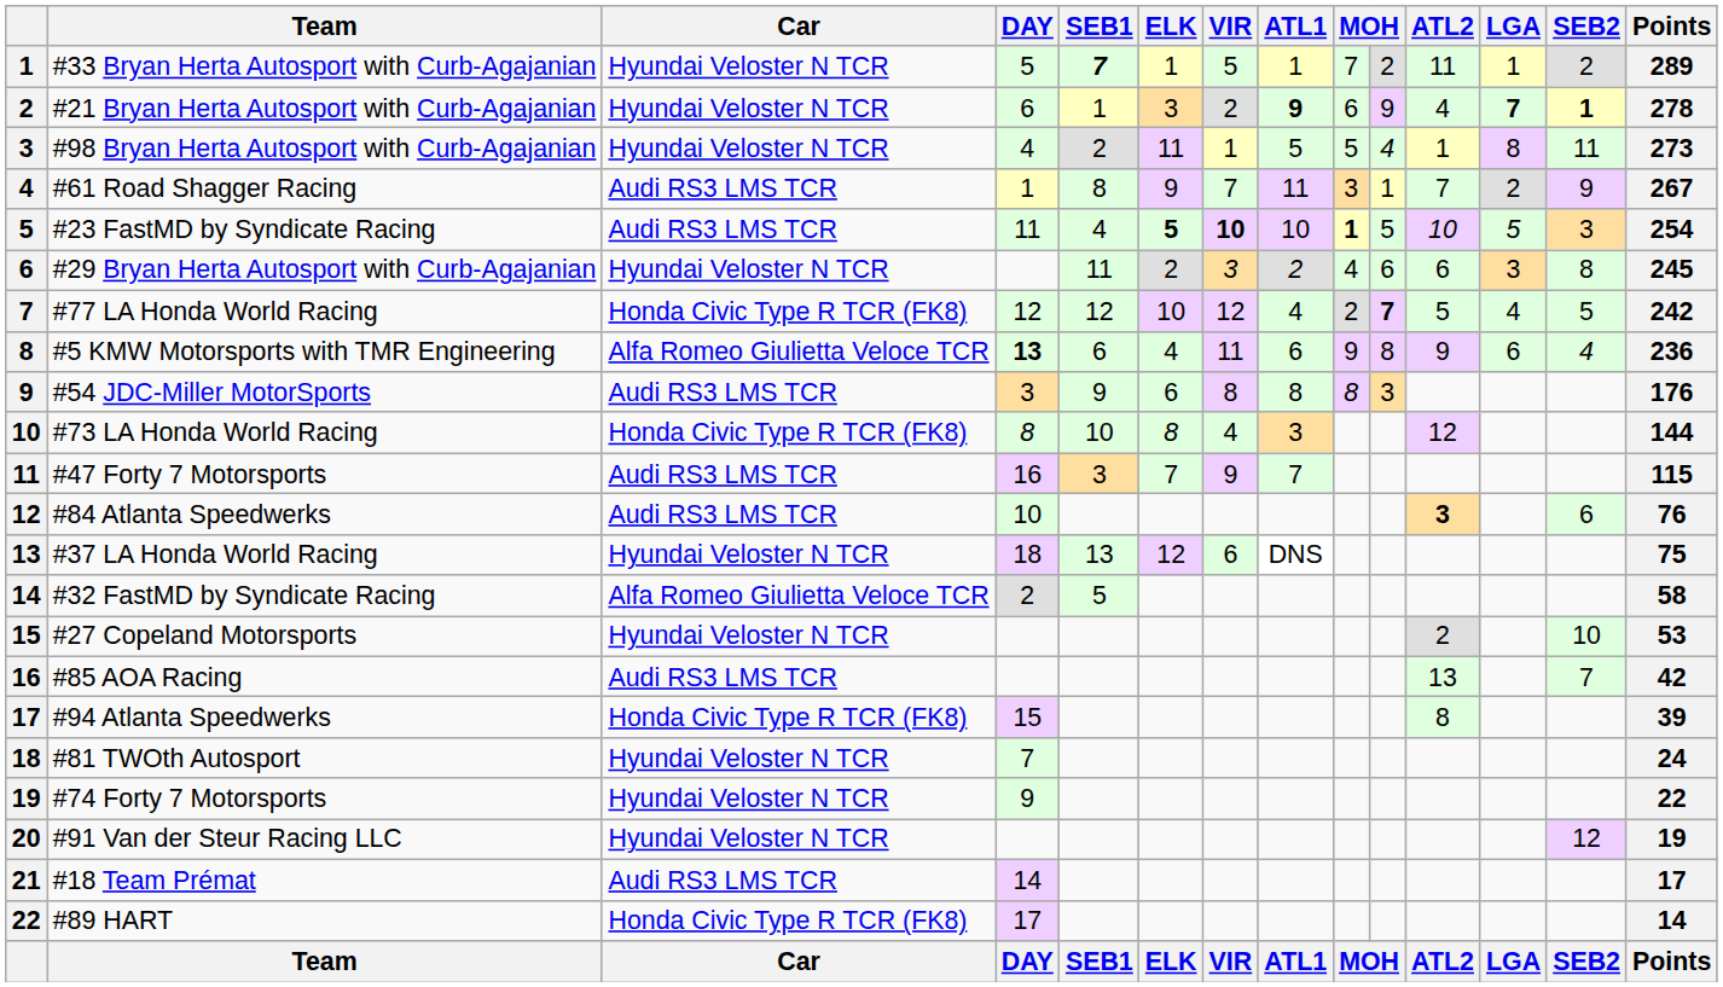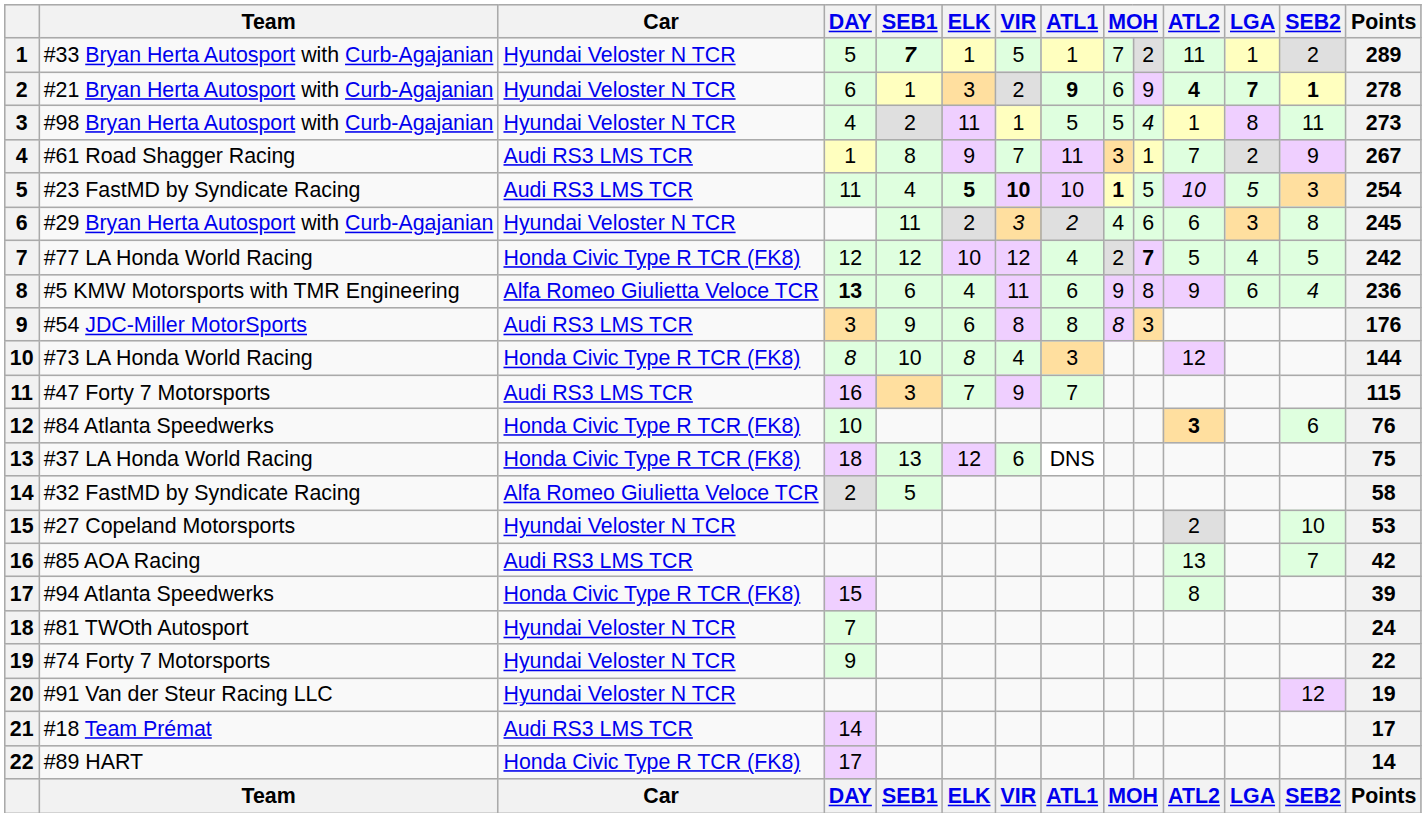#21 Bryan Herta Autosport with Curb-Agajanian | ATL2: normal -> bold
#84 Atlanta Speedwerks | Car: Audi RS3 LMS TCR -> Honda Civic Type R TCR (FK8)
#37 LA Honda World Racing | Car: Hyundai Veloster N TCR -> Honda Civic Type R TCR (FK8)
